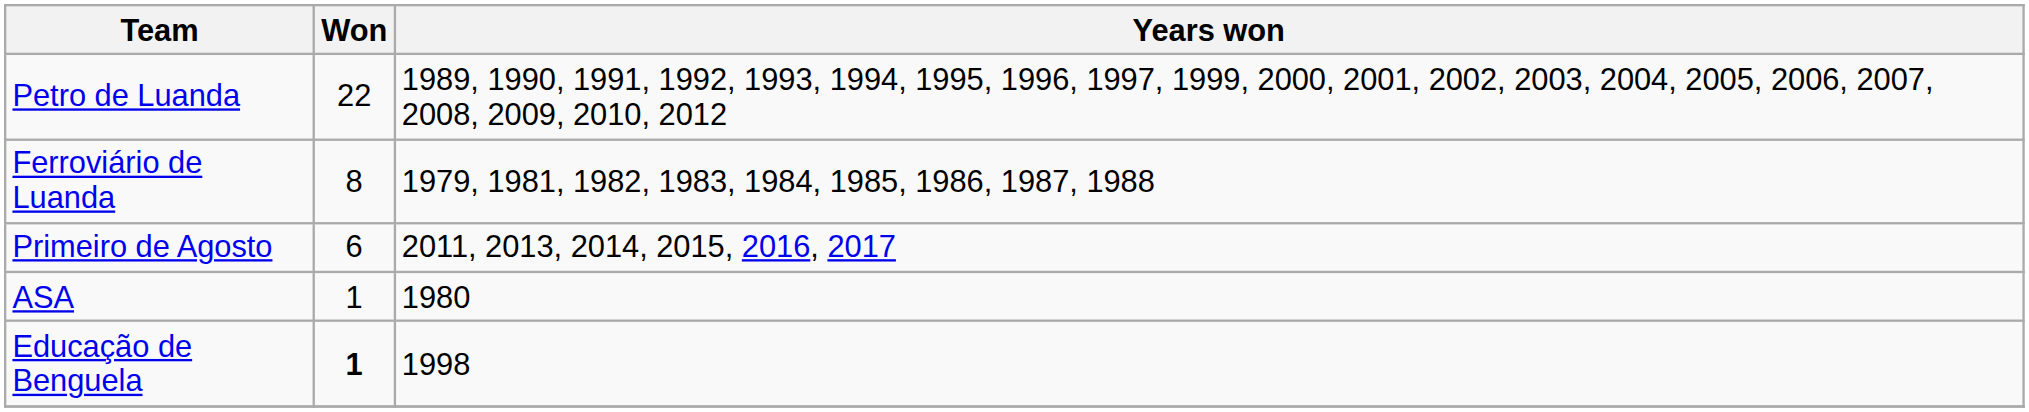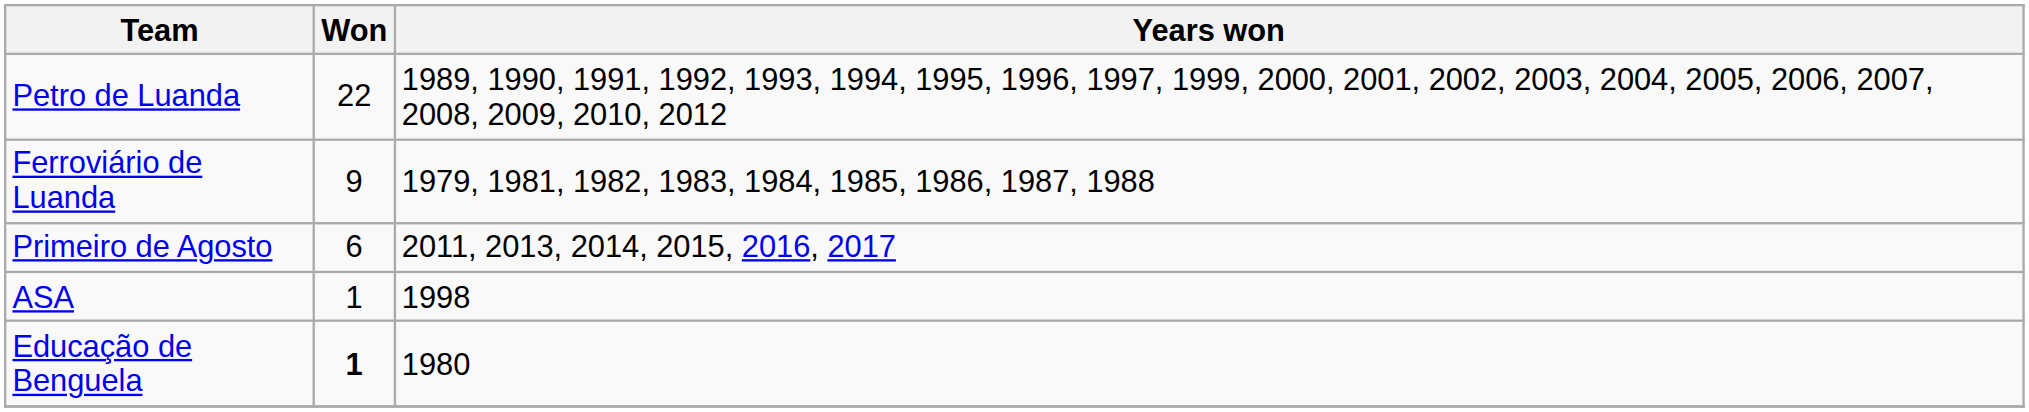Ferroviário de Luanda | Won: 8 -> 9
ASA | Years won: 1980 -> 1998
Educação de Benguela | Years won: 1998 -> 1980
